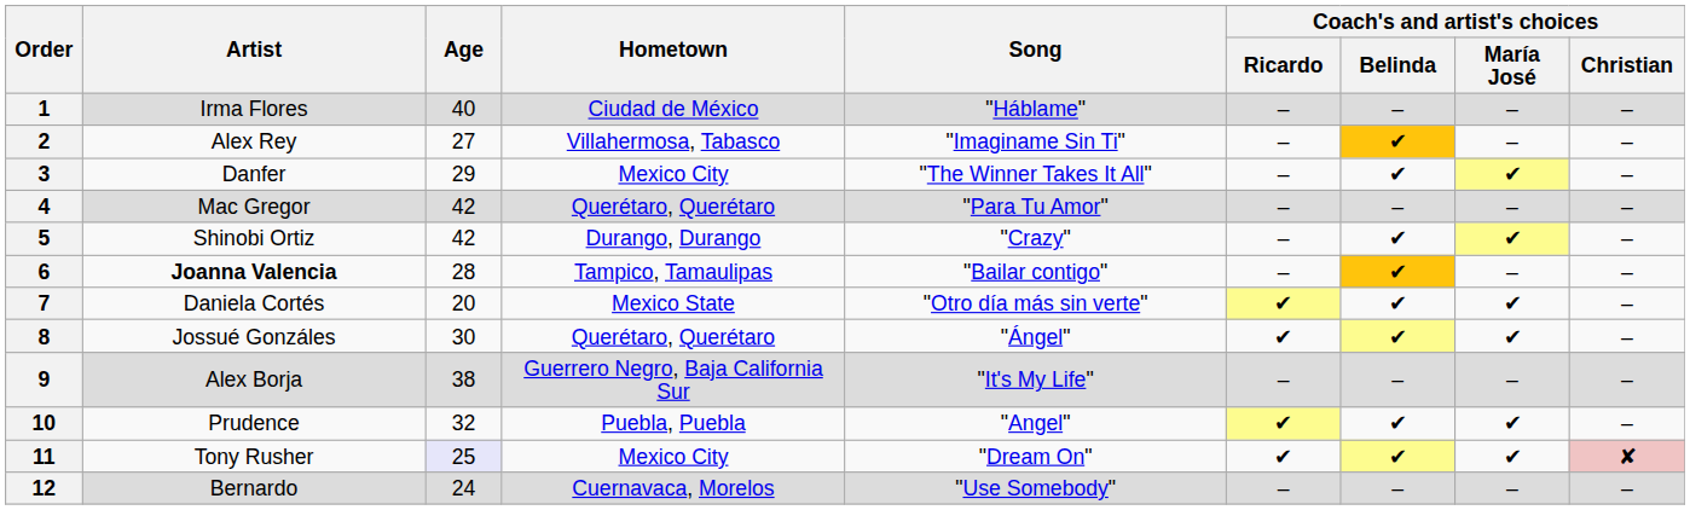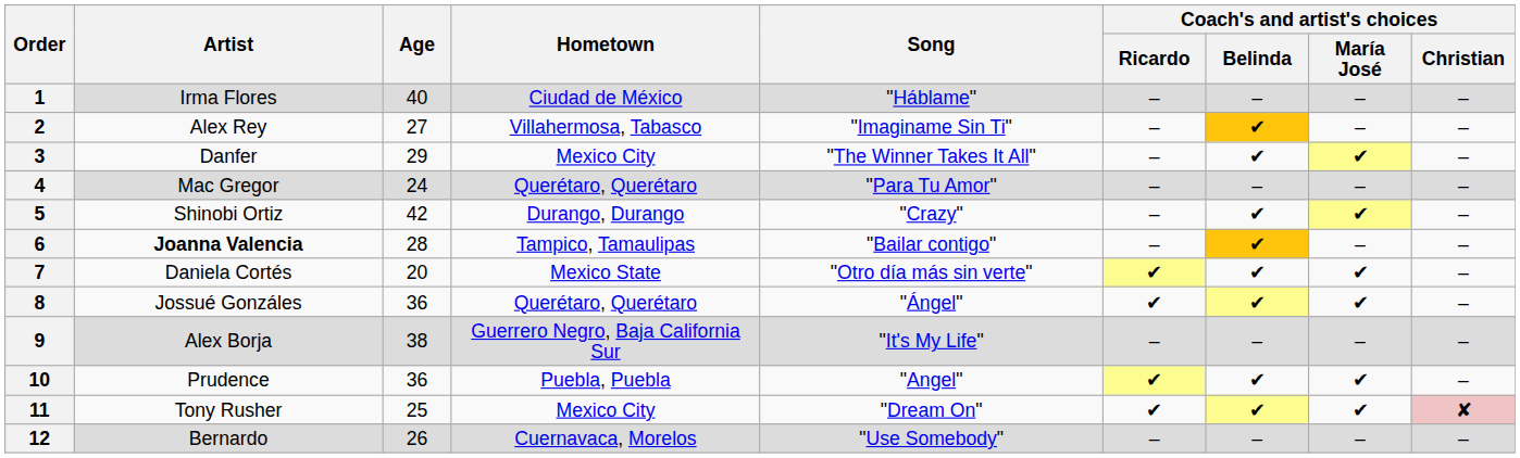4 | Age: 42 -> 24
8 | Age: 30 -> 36
10 | Age: 32 -> 36
11 | Age: lavender background -> no background
12 | Age: 24 -> 26
